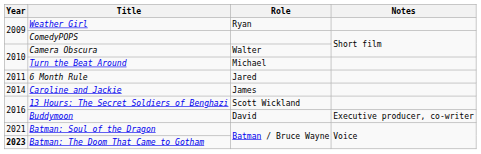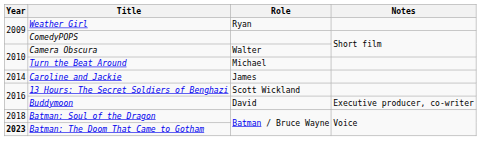- row: 2011 | 6 Month Rule | Jared
Batman: Soul of the Dragon | Year: 2021 -> 2018
